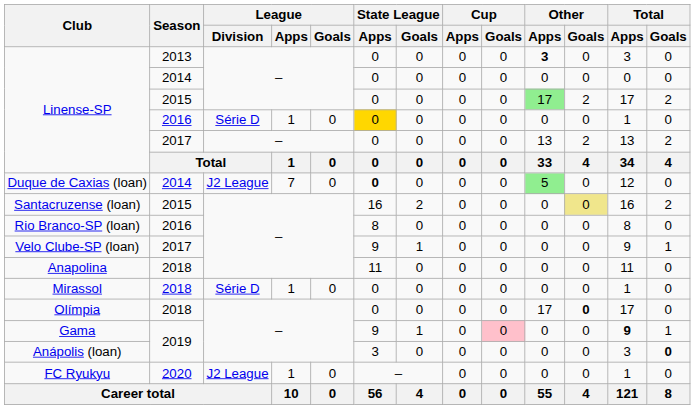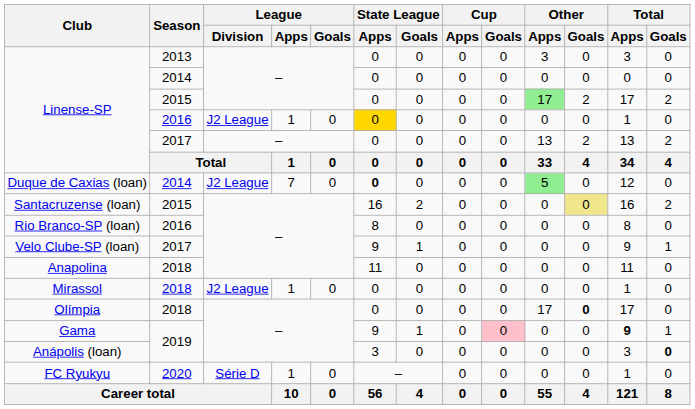Linense-SP / 2013 | Other / Apps: bold -> normal
Linense-SP / 2016 | League / Division: Série D -> J2 League
Mirassol | League / Division: Série D -> J2 League
FC Ryukyu | League / Division: J2 League -> Série D
